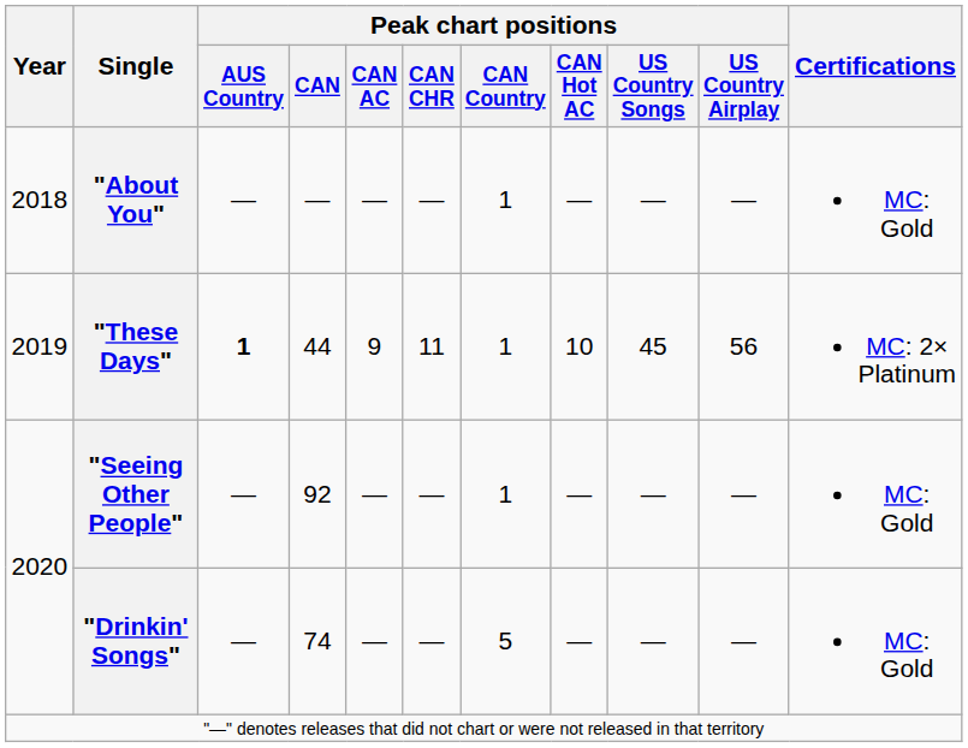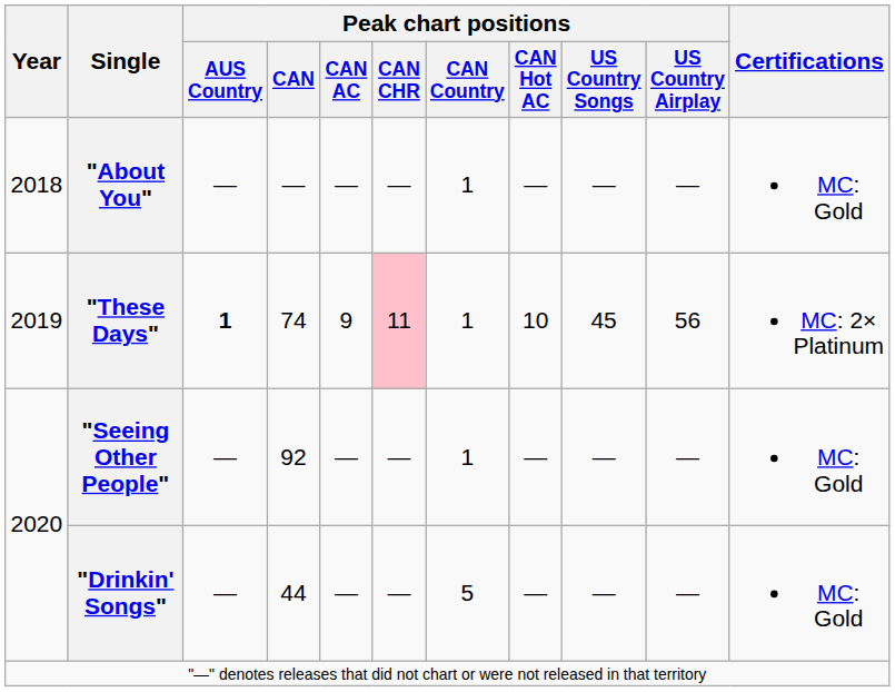"These Days" | Peak chart positions / CAN: 44 -> 74
"These Days" | Peak chart positions / CAN CHR: no background -> pink background
"Drinkin' Songs" | Peak chart positions / CAN: 74 -> 44
